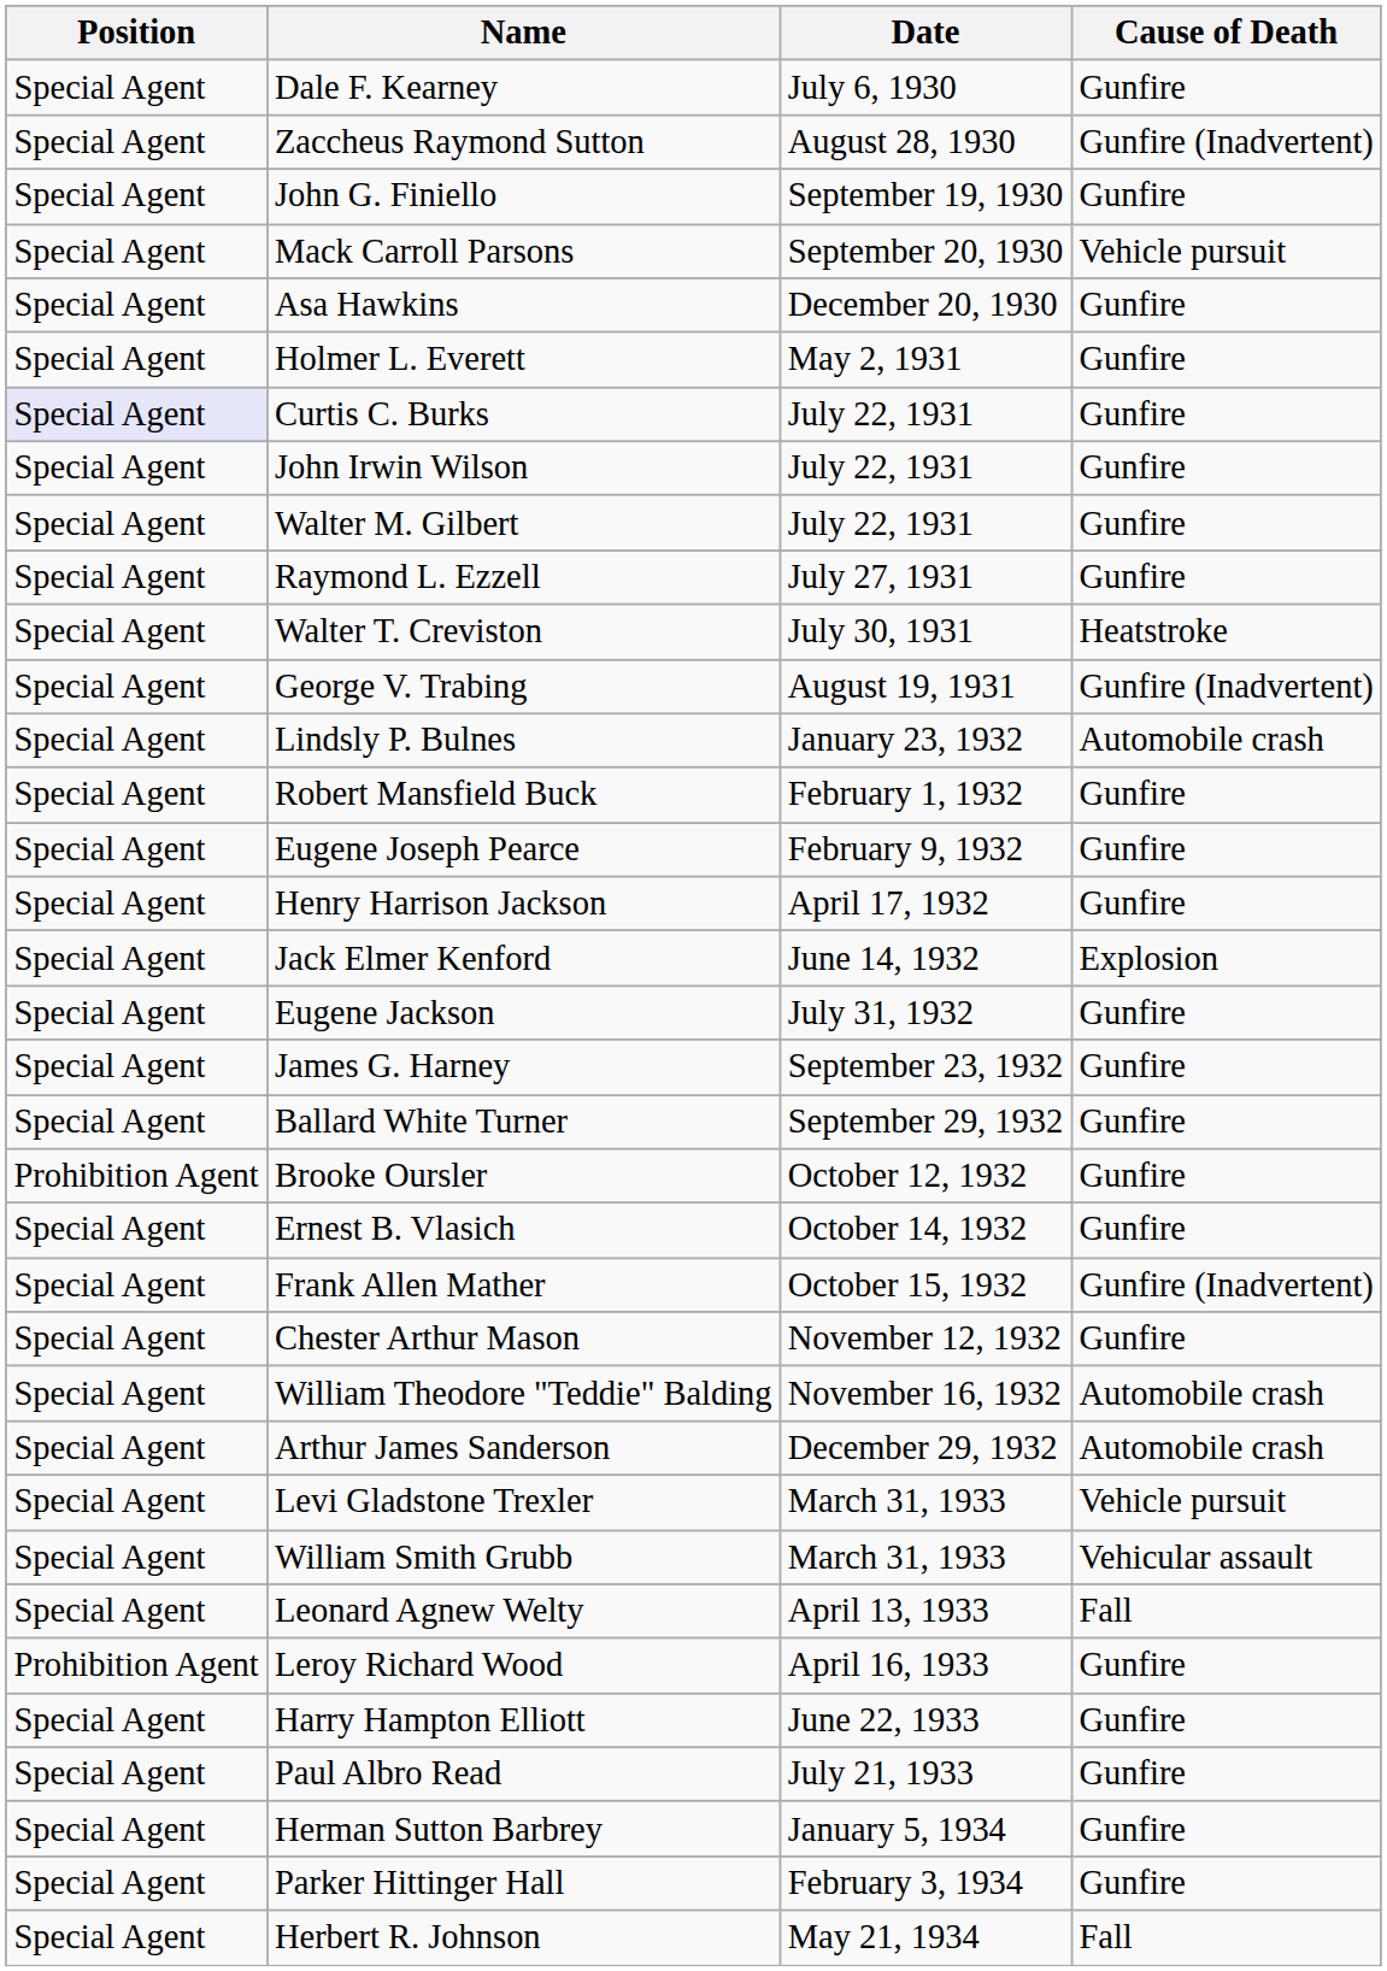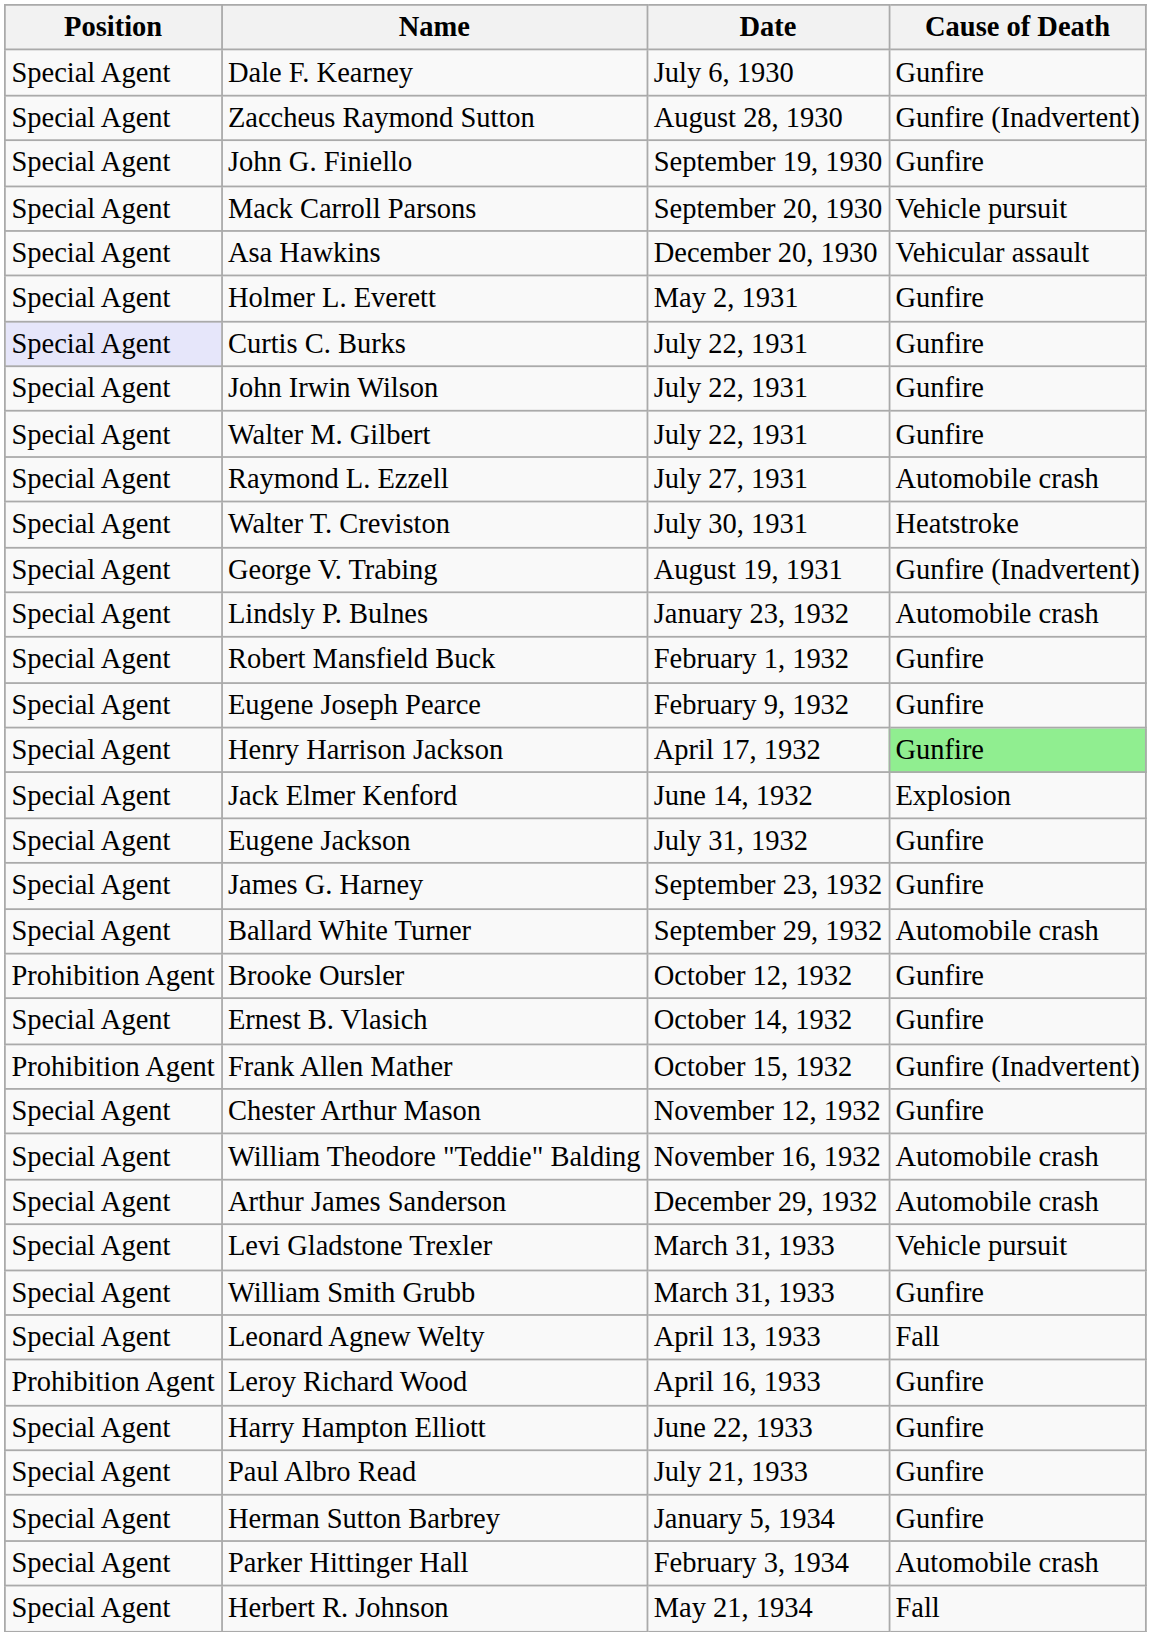Asa Hawkins | Cause of Death: Gunfire -> Vehicular assault
Raymond L. Ezzell | Cause of Death: Gunfire -> Automobile crash
Henry Harrison Jackson | Cause of Death: no background -> lightgreen background
Ballard White Turner | Cause of Death: Gunfire -> Automobile crash
Frank Allen Mather | Position: Special Agent -> Prohibition Agent
William Smith Grubb | Cause of Death: Vehicular assault -> Gunfire
Parker Hittinger Hall | Cause of Death: Gunfire -> Automobile crash
